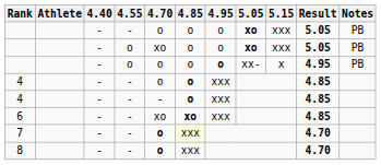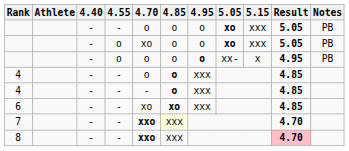7 | 4.70: o -> xxo
8 | 4.70: o -> xxo
8 | Result: no background -> pink background
